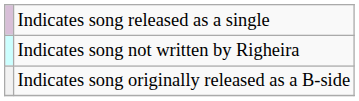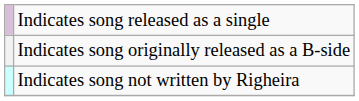rows swapped: Indicates song not written by Righeira <-> Indicates song originally released as a B-side
